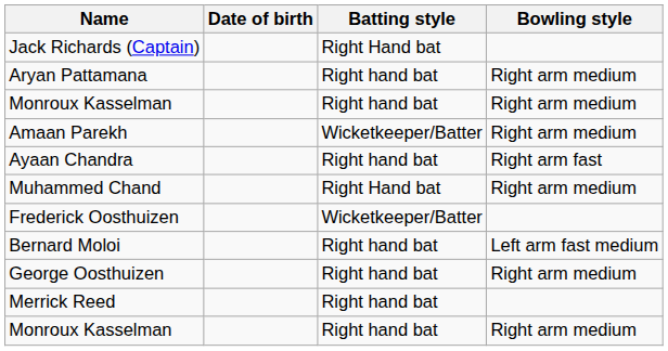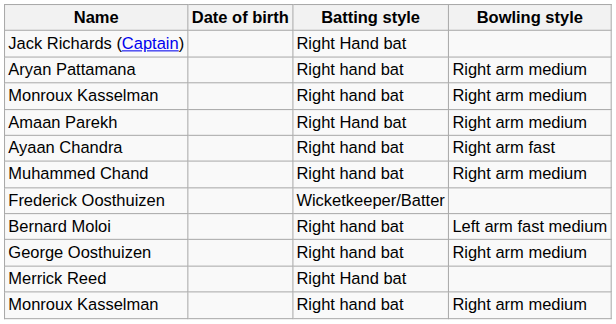Amaan Parekh | Batting style: Wicketkeeper/Batter -> Right Hand bat
Muhammed Chand | Batting style: Right Hand bat -> Right hand bat
Merrick Reed | Batting style: Right hand bat -> Right Hand bat
